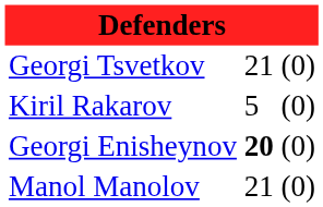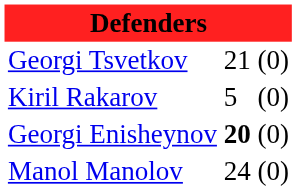Manol Manolov | column 2: 21 -> 24
